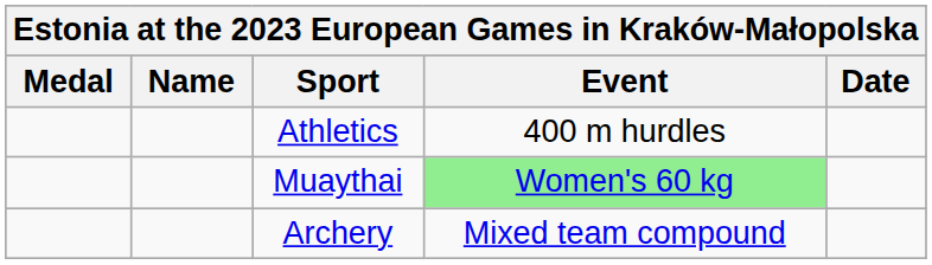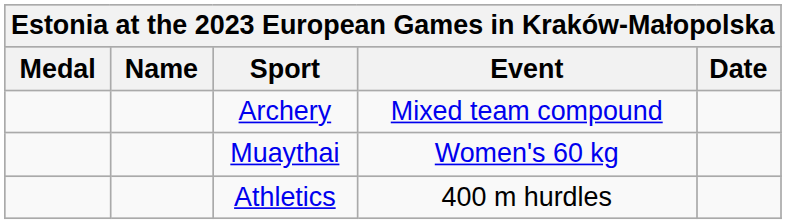rows swapped: Archery <-> Athletics
Muaythai | Event: lightgreen background -> no background
